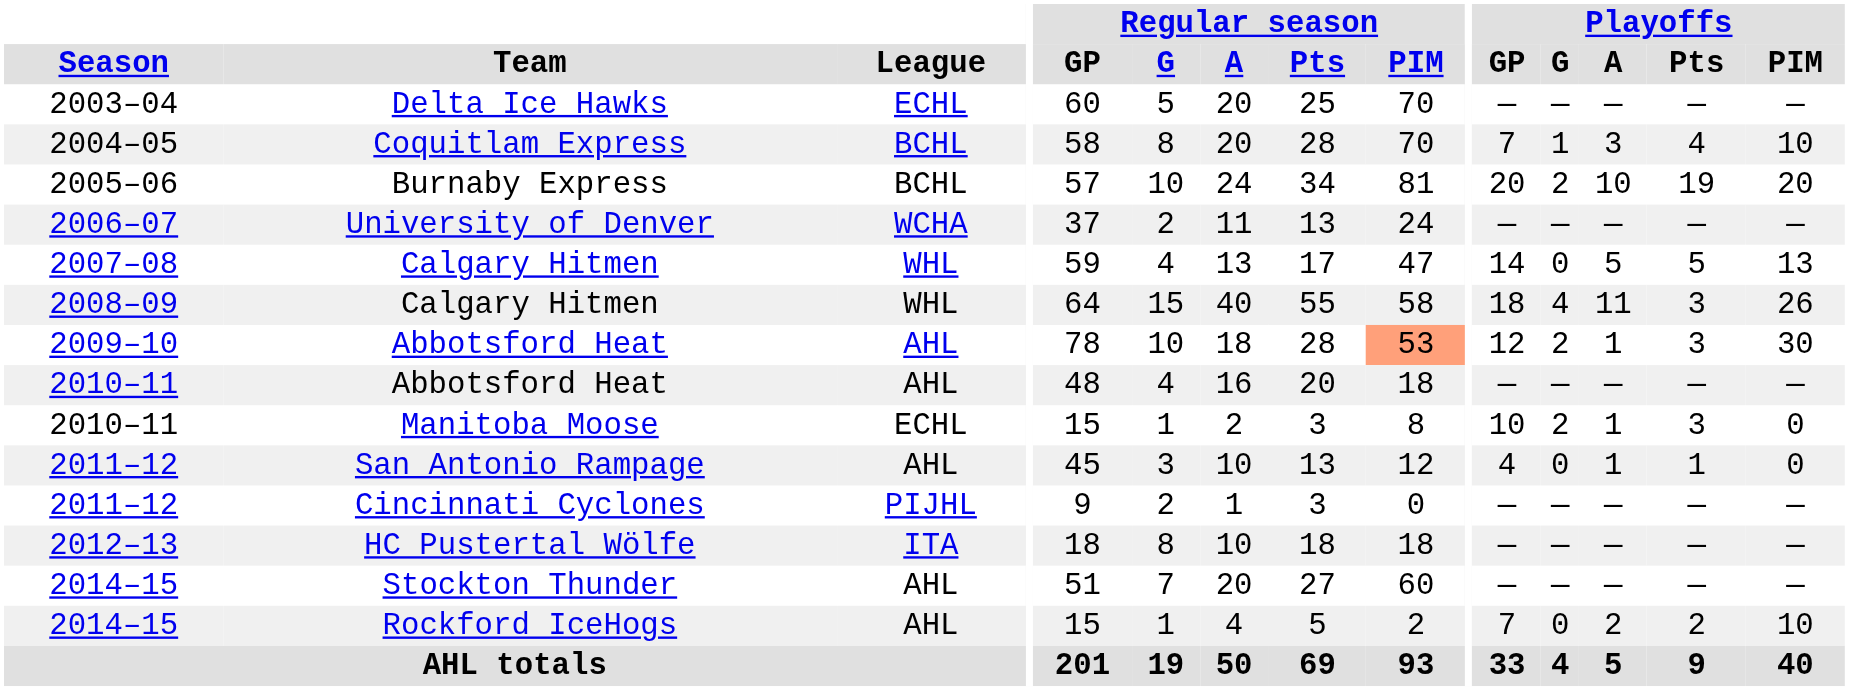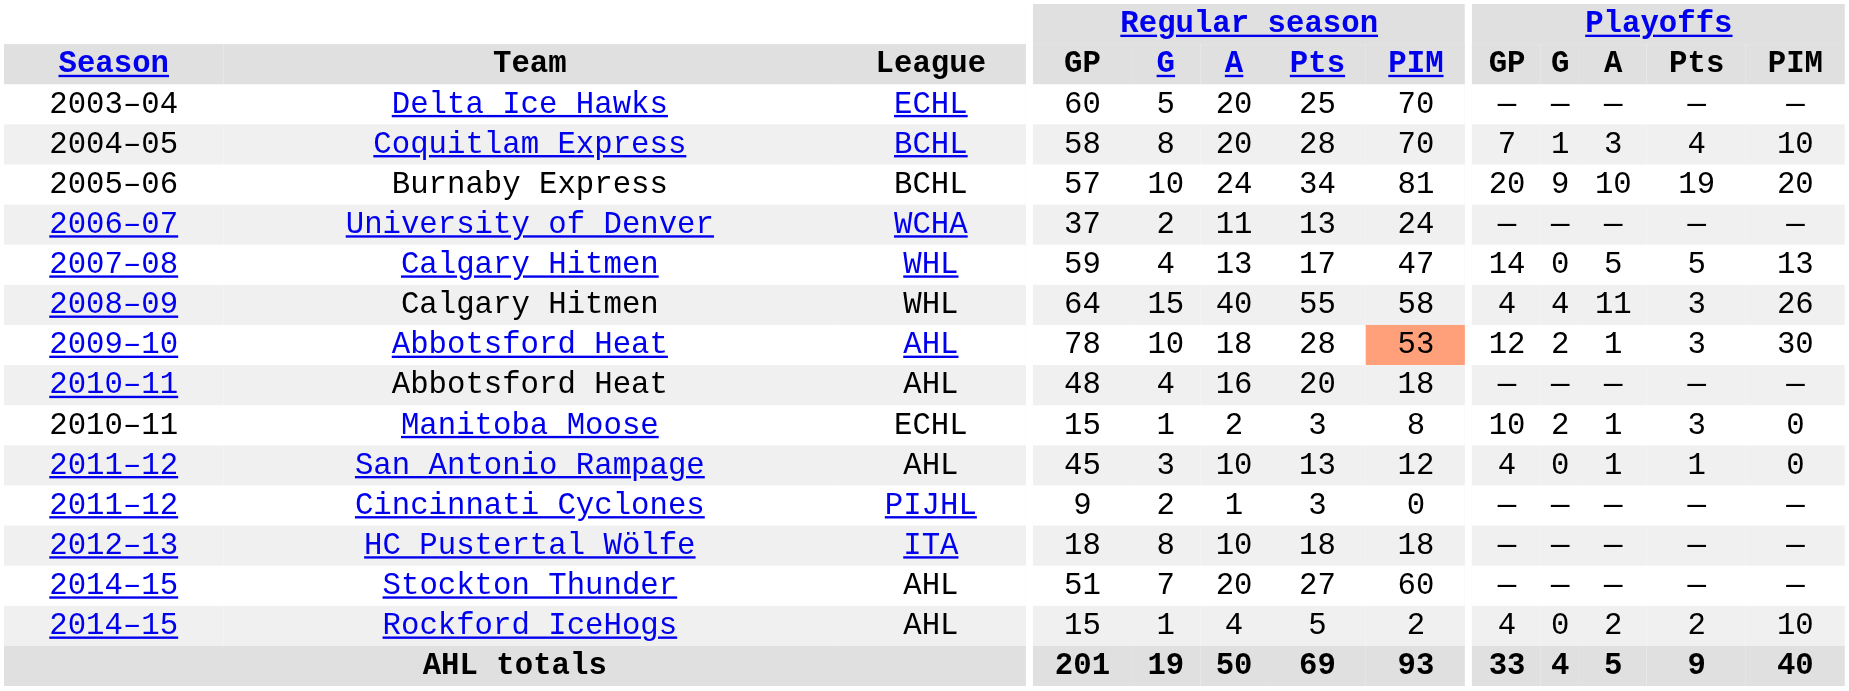Burnaby Express | Playoffs / G: 2 -> 9
2008–09 / Calgary Hitmen | Playoffs / GP: 18 -> 4
Rockford IceHogs | Playoffs / GP: 7 -> 4
